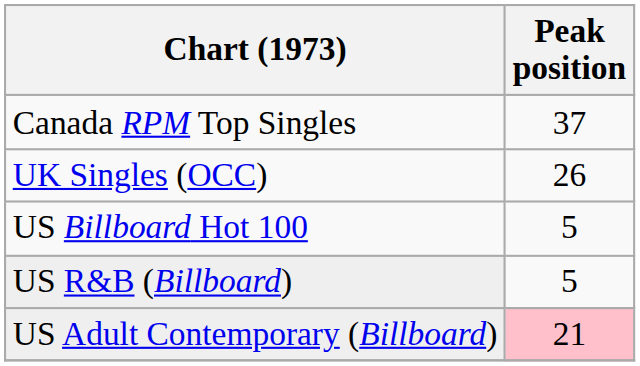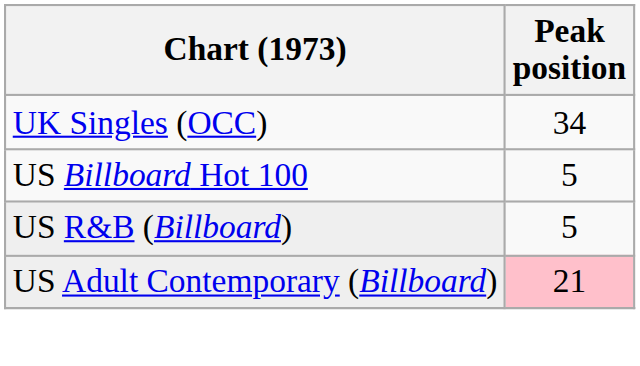- row: Canada RPM Top Singles | 37
UK Singles (OCC) | Peak position: 26 -> 34
